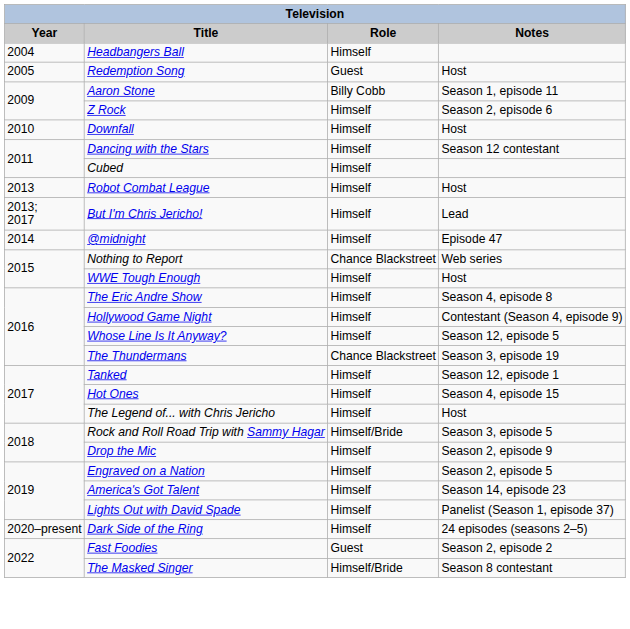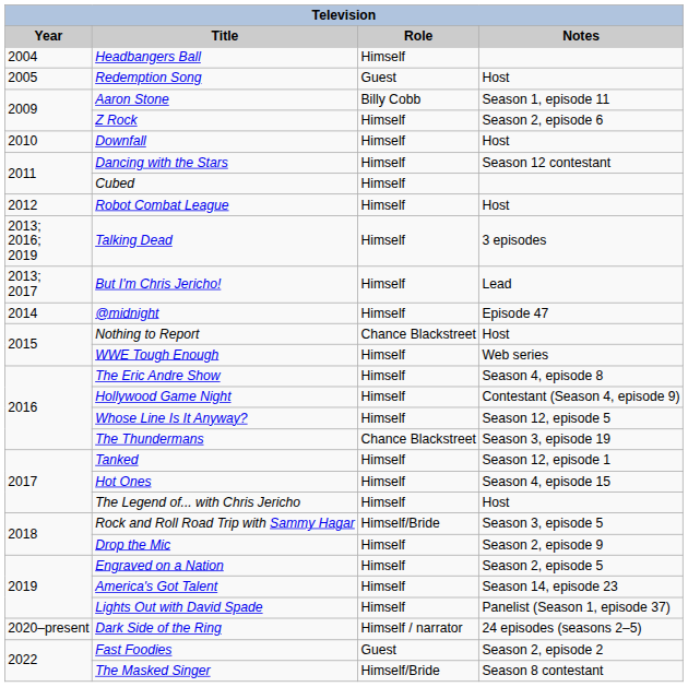Robot Combat League | Year: 2013 -> 2012
+ row: 2013; 2016; 2019 | Talking Dead | Himself | 3 episodes
Nothing to Report | Notes: Web series -> Host
WWE Tough Enough | Notes: Host -> Web series
Dark Side of the Ring | Role: Himself -> Himself / narrator
